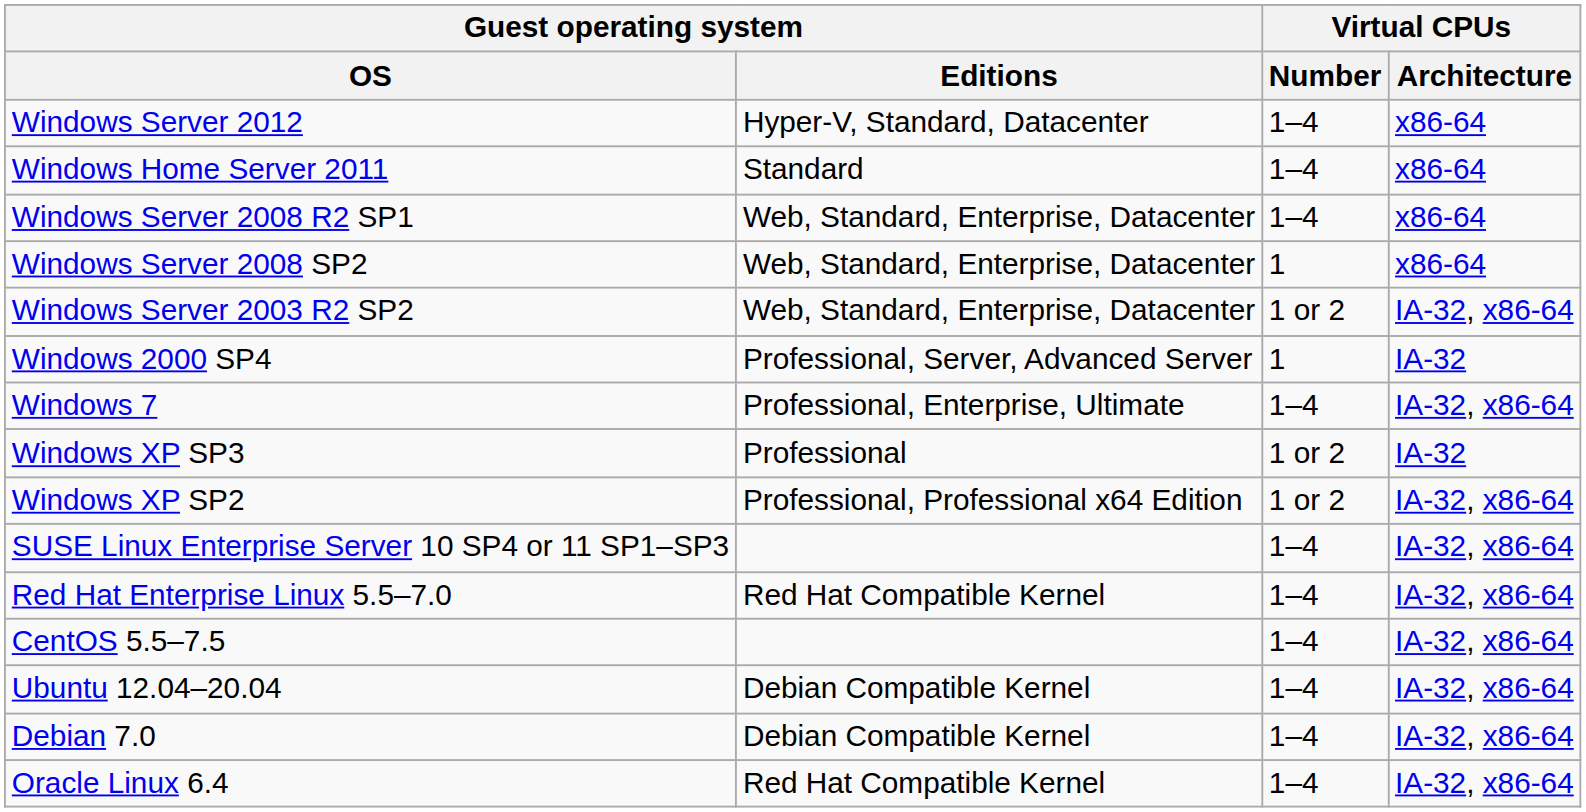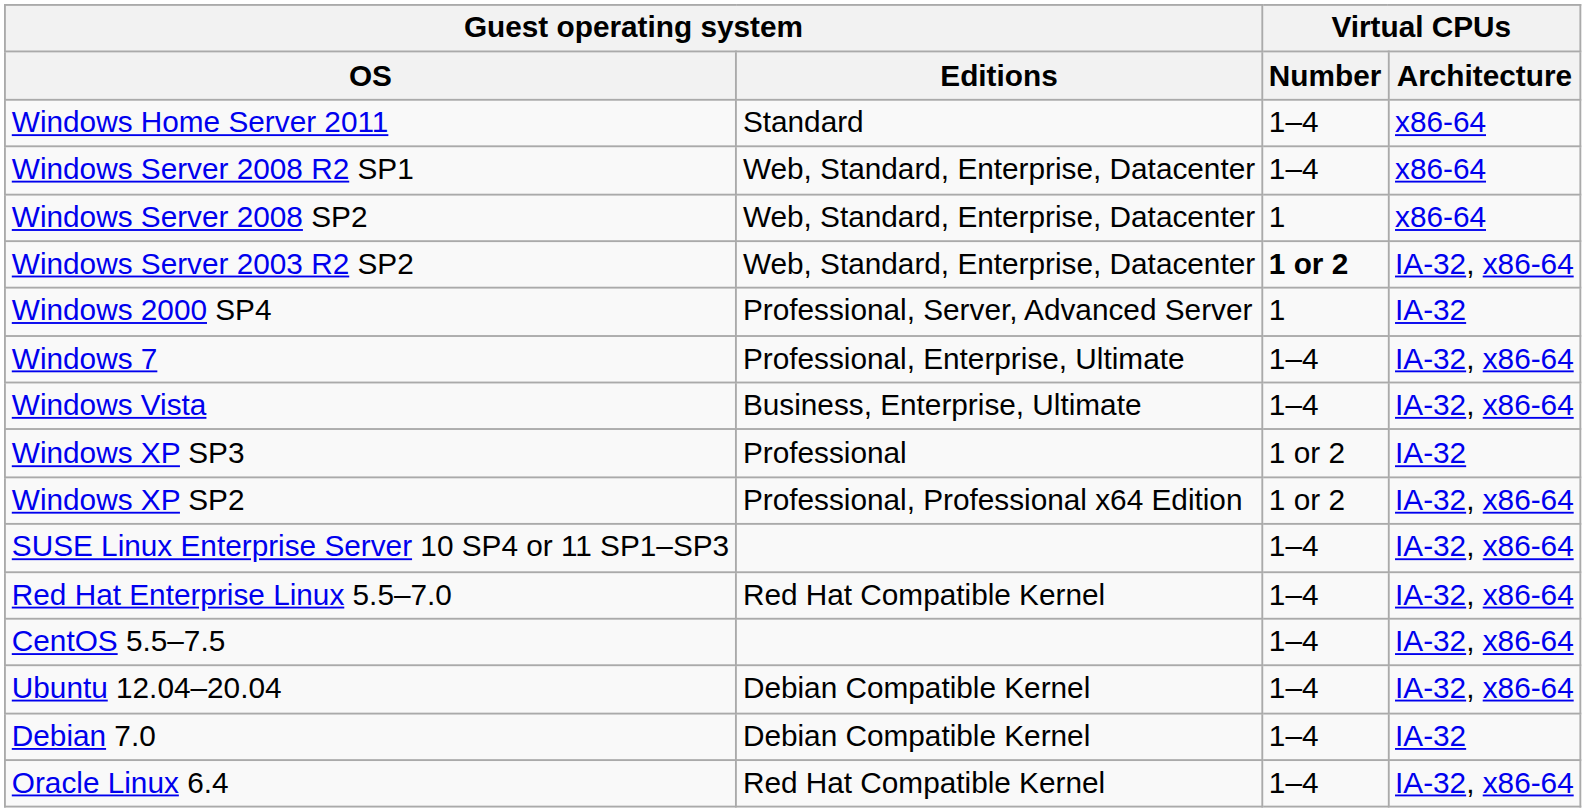- row: Windows Server 2012 | Hyper-V, Standard, Datacenter | 1–4 | x86-64
Windows Server 2003 R2 SP2 | Virtual CPUs / Number: normal -> bold
+ row: Windows Vista | Business, Enterprise, Ultimate | 1–4 | IA-32, x86-64
Debian 7.0 | Virtual CPUs / Architecture: IA-32, x86-64 -> IA-32
